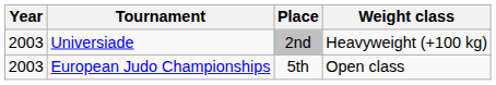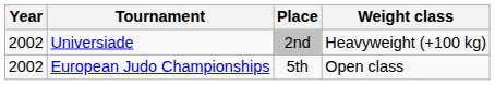Universiade | Year: 2003 -> 2002
European Judo Championships | Year: 2003 -> 2002
